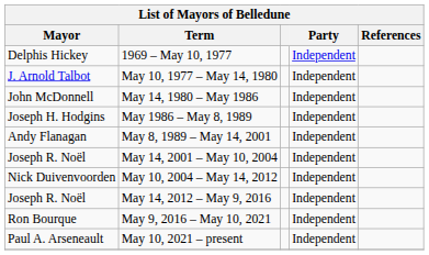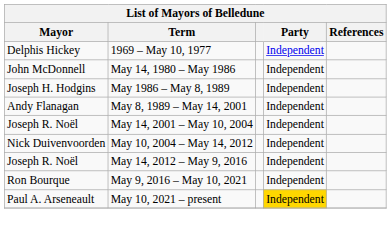- row: J. Arnold Talbot | May 10, 1977 – May 14, 1980 | Independent
May 10, 2021 – present | Party: no background -> gold background
